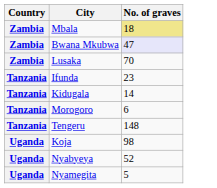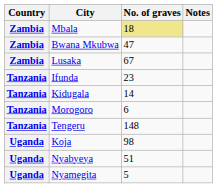+ column: Notes
Bwana Mkubwa | No. of graves: lavender background -> no background
Lusaka | No. of graves: 70 -> 67
Nyabyeya | No. of graves: 52 -> 51
